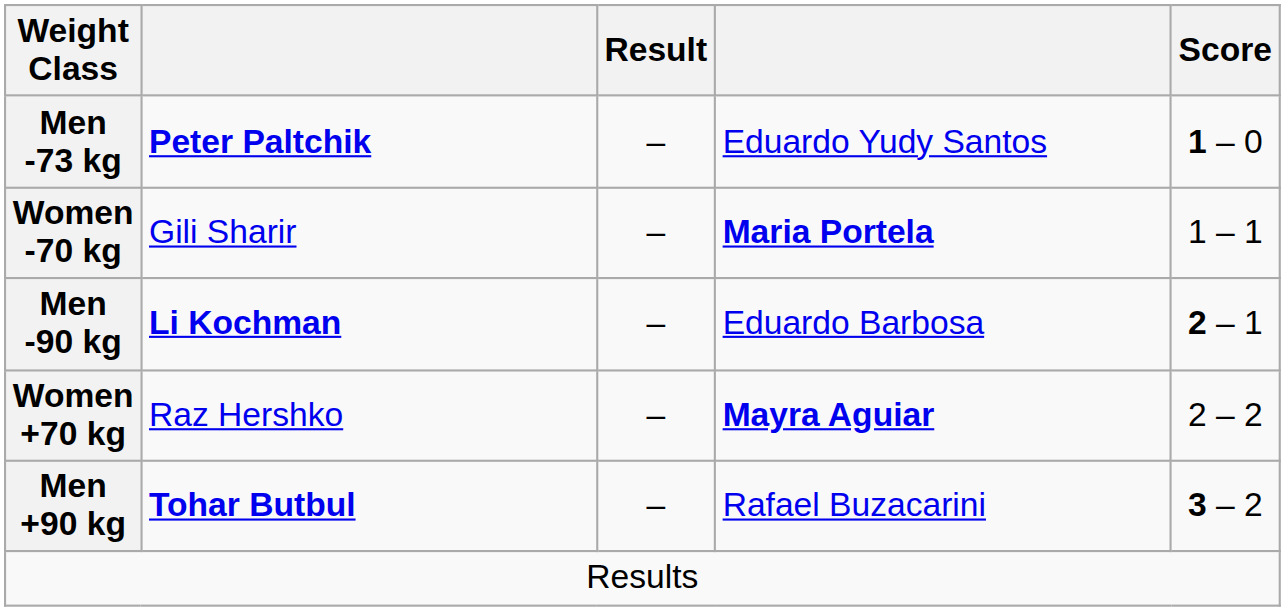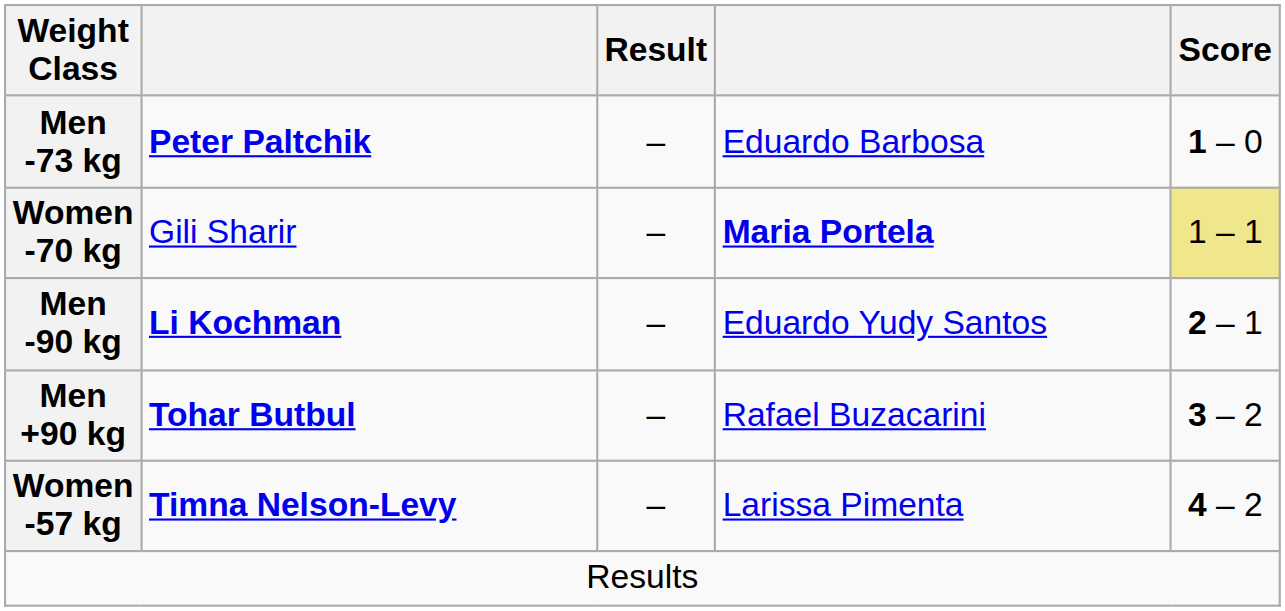Men -73 kg | column 4: Eduardo Yudy Santos -> Eduardo Barbosa
Women -70 kg | Score: no background -> khaki background
Men -90 kg | column 4: Eduardo Barbosa -> Eduardo Yudy Santos
- row: Women +70 kg | Raz Hershko | – | Mayra Aguiar | 2 – 2
+ row: Women -57 kg | Timna Nelson-Levy | – | Larissa Pimenta | 4 – 2
